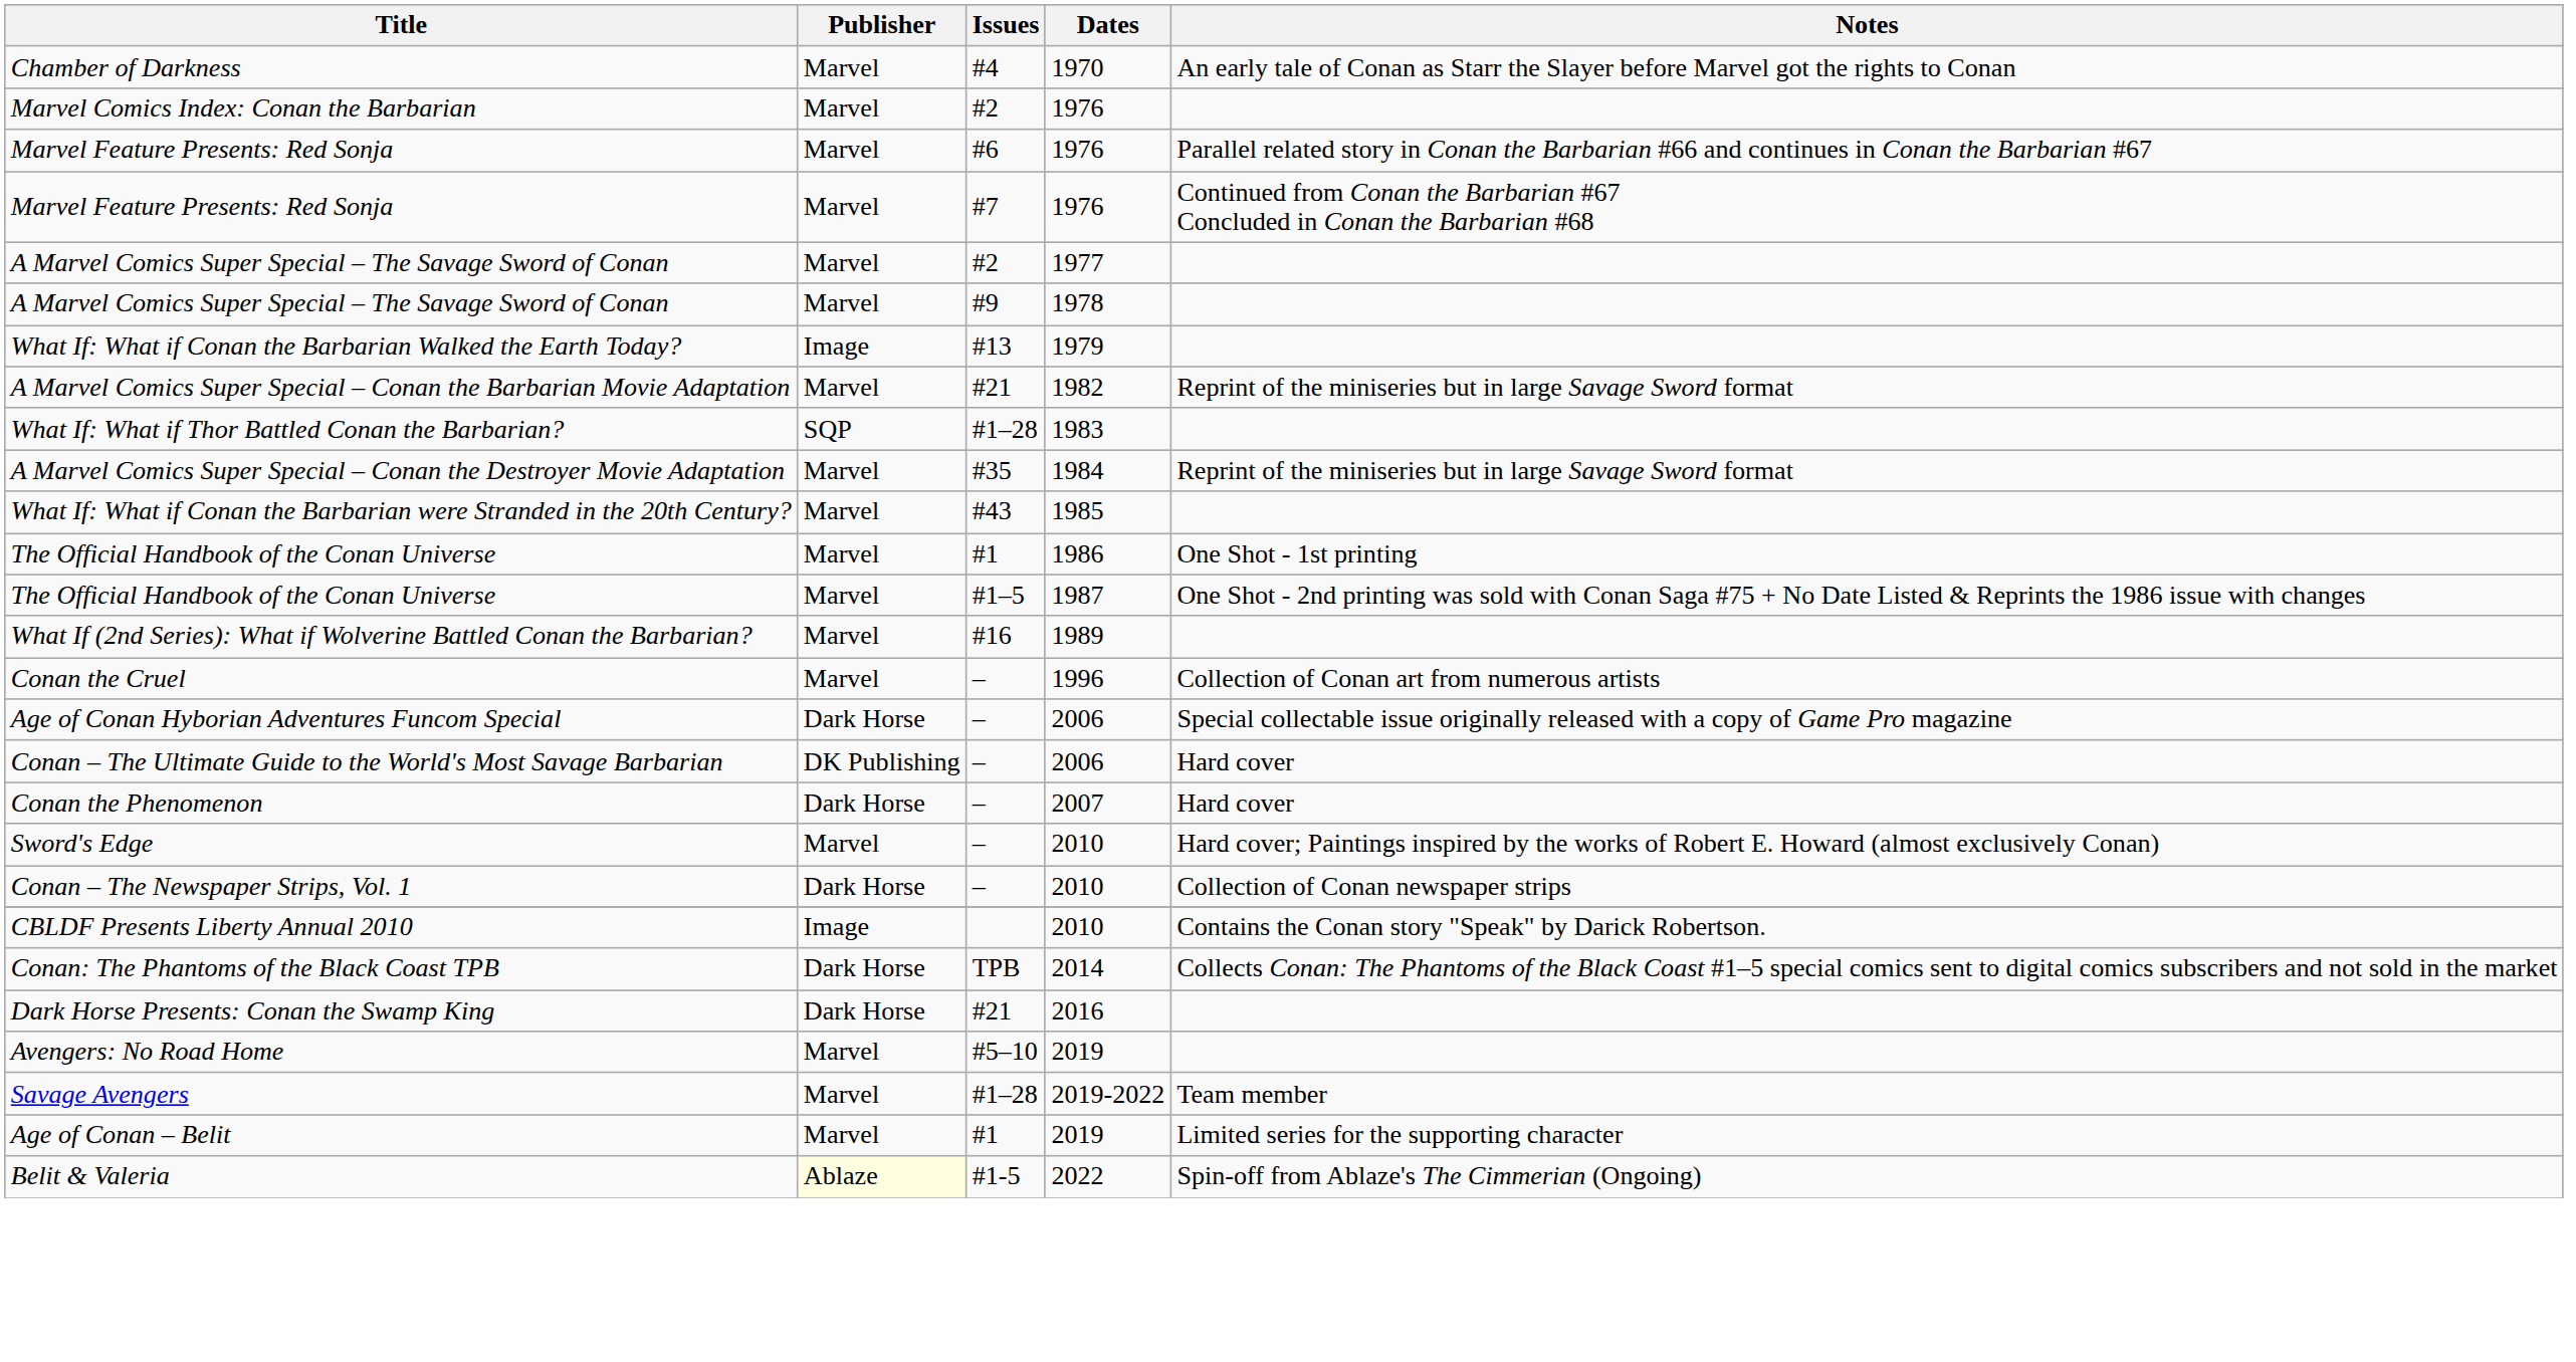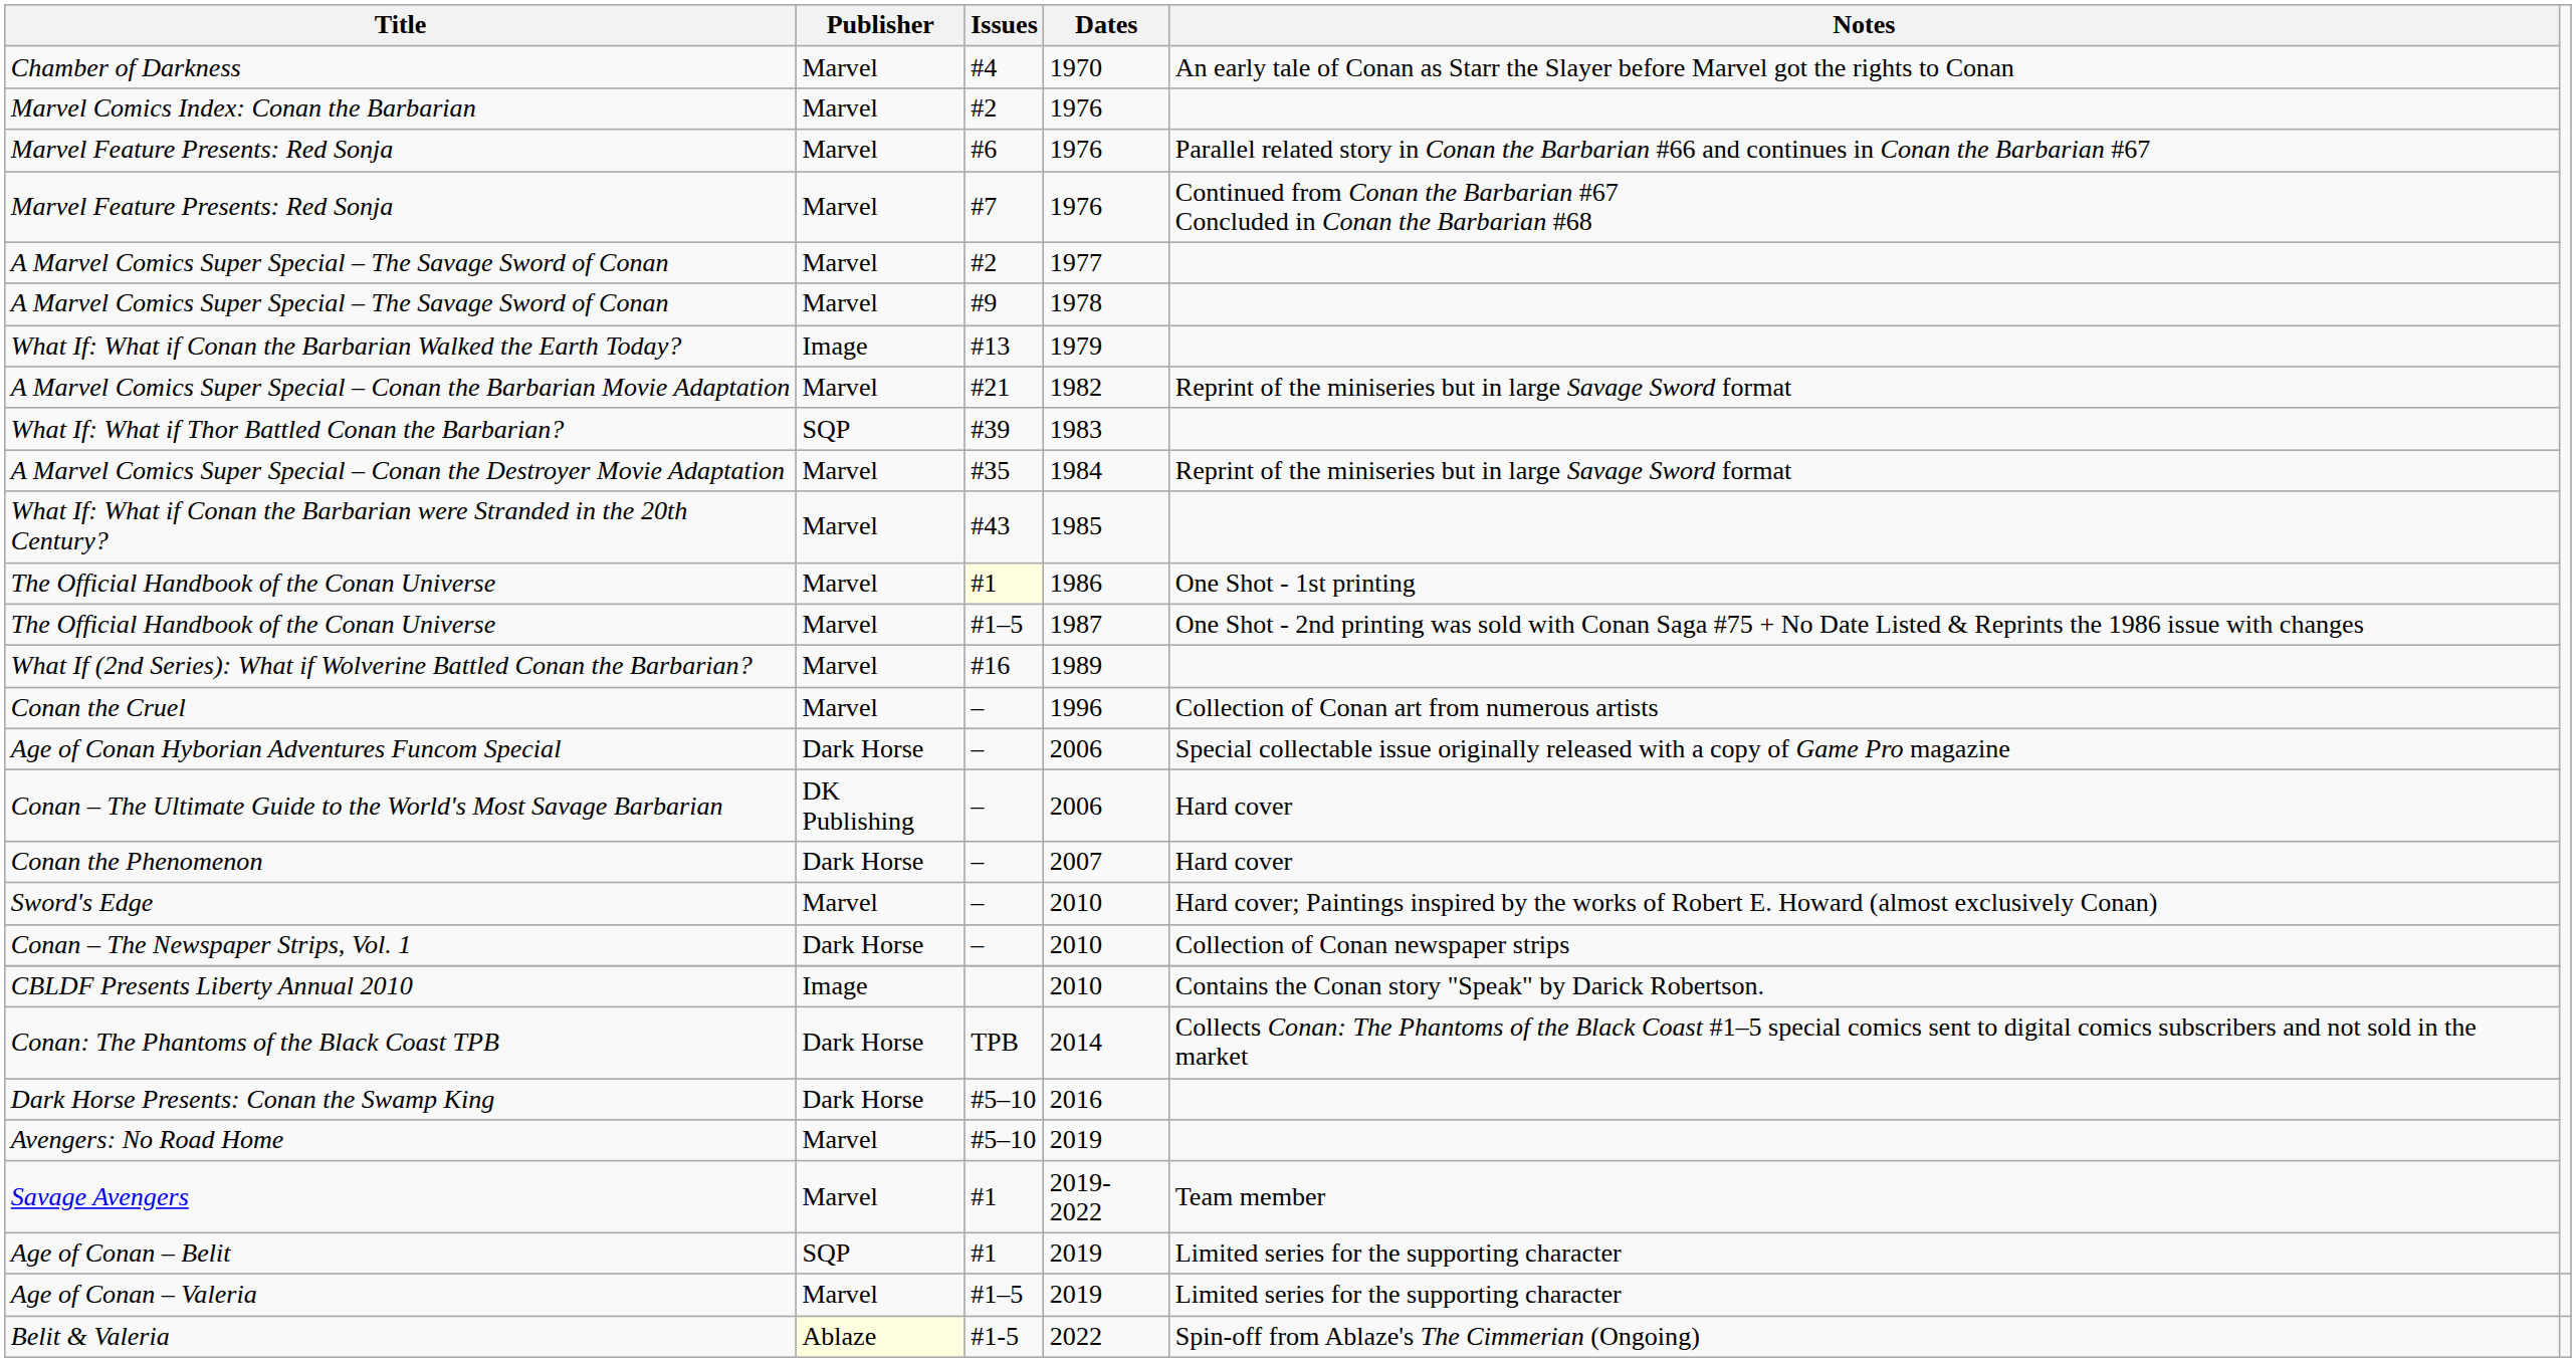What If: What if Thor Battled Conan the Barbarian? | Issues: #1–28 -> #39
The Official Handbook of the Conan Universe / 1986 | Issues: no background -> lightyellow background
Dark Horse Presents: Conan the Swamp King | Issues: #21 -> #5–10
Savage Avengers | Issues: #1–28 -> #1
Age of Conan – Belit | Publisher: Marvel -> SQP
+ row: Age of Conan – Valeria | Marvel | #1–5 | 2019 | Limited series for the supporting character
